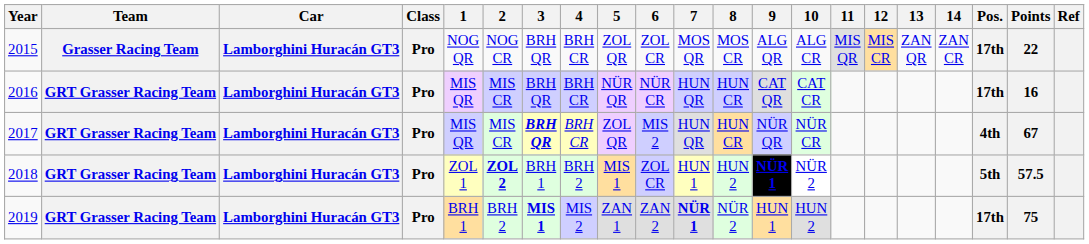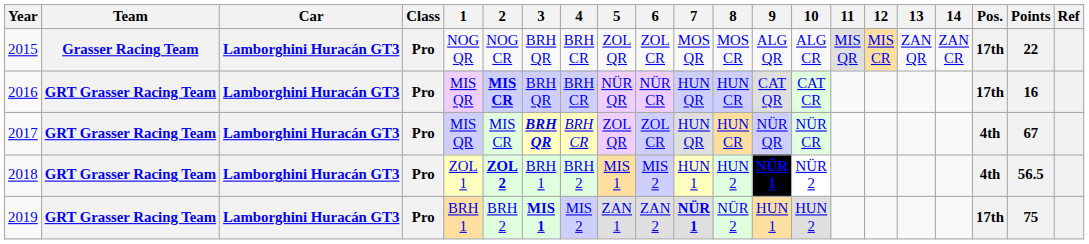2016 | 2: normal -> bold
2017 | 6: MIS 2 -> ZOL CR
2018 | 6: ZOL CR -> MIS 2
2018 | Pos.: 5th -> 4th
2018 | Points: 57.5 -> 56.5
